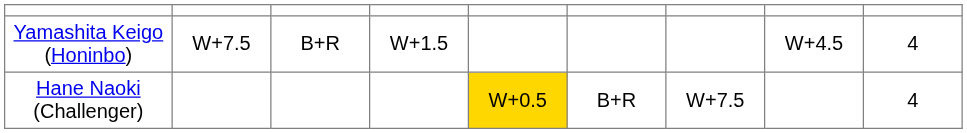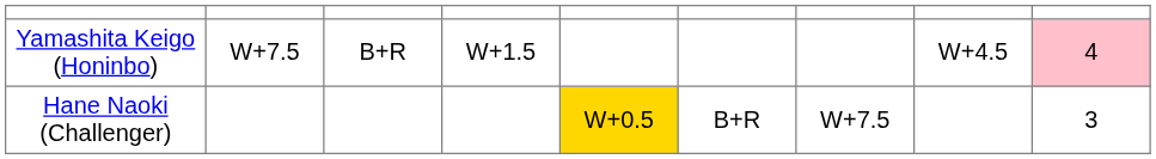Yamashita Keigo (Honinbo) | column 9: no background -> pink background
Hane Naoki (Challenger) | column 9: 4 -> 3
